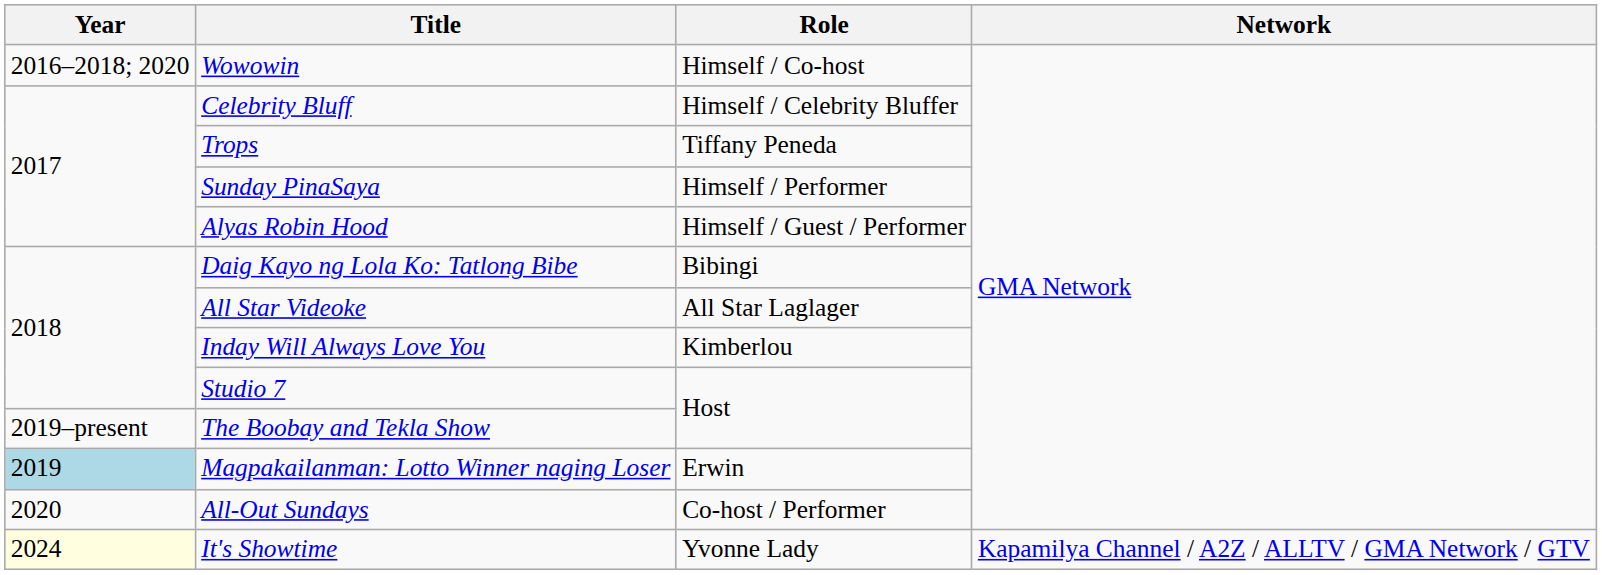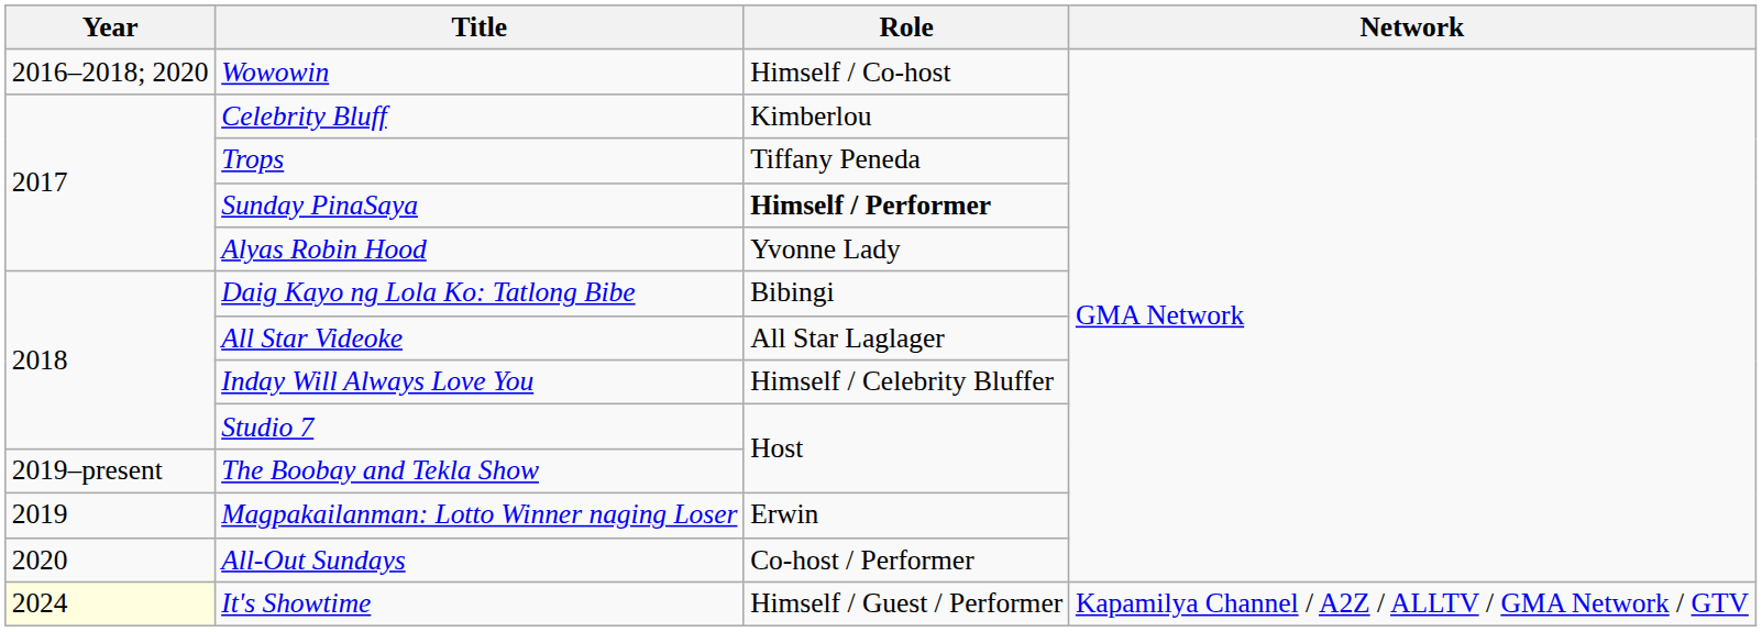Celebrity Bluff | Role: Himself / Celebrity Bluffer -> Kimberlou
Sunday PinaSaya | Role: normal -> bold
Alyas Robin Hood | Role: Himself / Guest / Performer -> Yvonne Lady
Inday Will Always Love You | Role: Kimberlou -> Himself / Celebrity Bluffer
Magpakailanman: Lotto Winner naging Loser | Year: lightblue background -> no background
It's Showtime | Role: Yvonne Lady -> Himself / Guest / Performer
